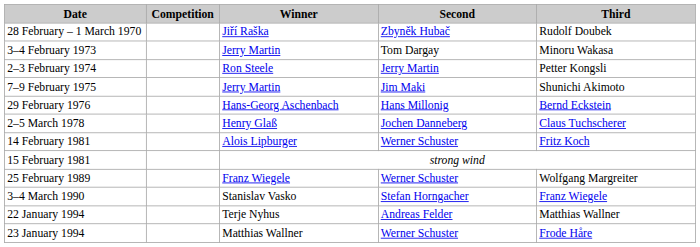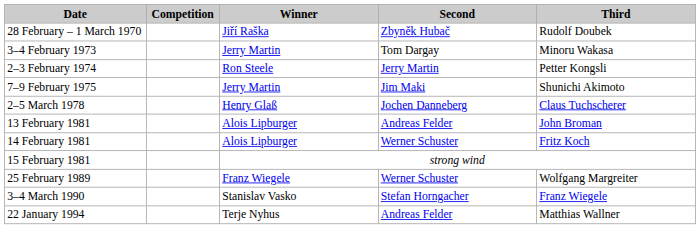- row: 29 February 1976 | Hans-Georg Aschenbach | Hans Millonig | Bernd Eckstein
+ row: 13 February 1981 | Alois Lipburger | Andreas Felder | John Broman
- row: 23 January 1994 | Matthias Wallner | Werner Schuster | Frode Håre
